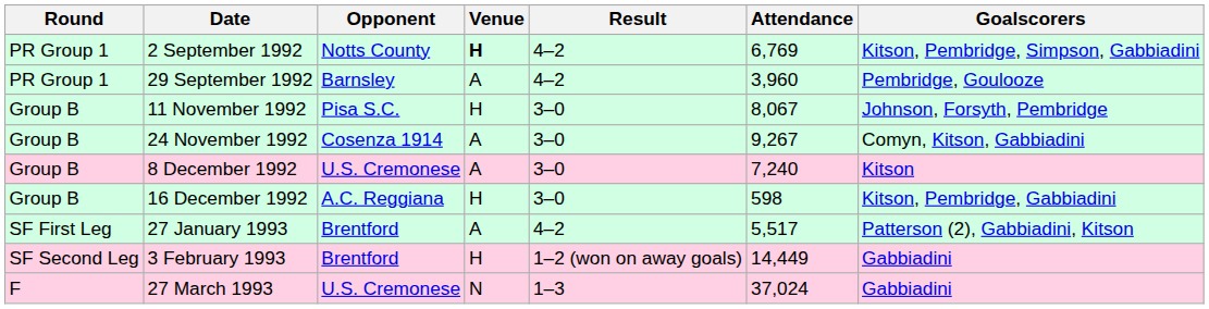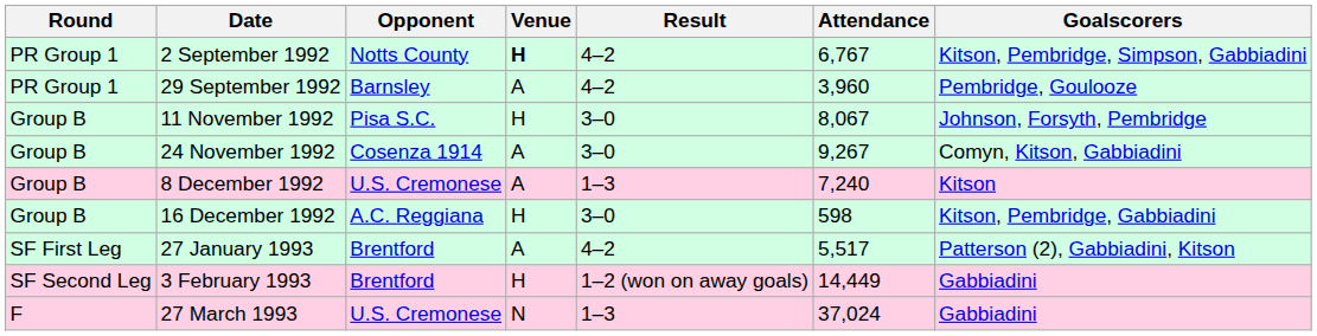2 September 1992 | Attendance: 6,769 -> 6,767
8 December 1992 | Result: 3–0 -> 1–3
